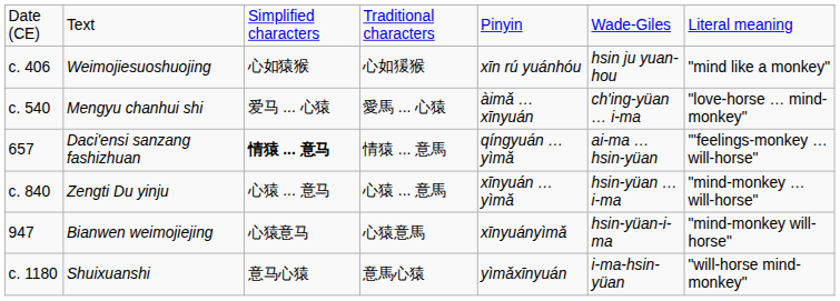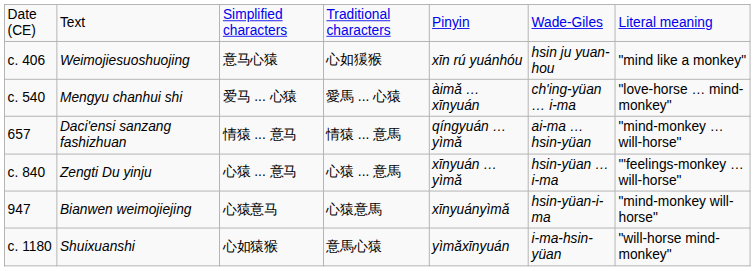Weimojiesuoshuojing | column 3: 心如猿猴 -> 意马心猿
Daci'ensi sanzang fashizhuan | column 3: bold -> normal
Daci'ensi sanzang fashizhuan | column 7: '"feelings-monkey … will-horse" -> "mind-monkey … will-horse"
Zengti Du yinju | column 7: "mind-monkey … will-horse" -> '"feelings-monkey … will-horse"
Shuixuanshi | column 3: 意马心猿 -> 心如猿猴
